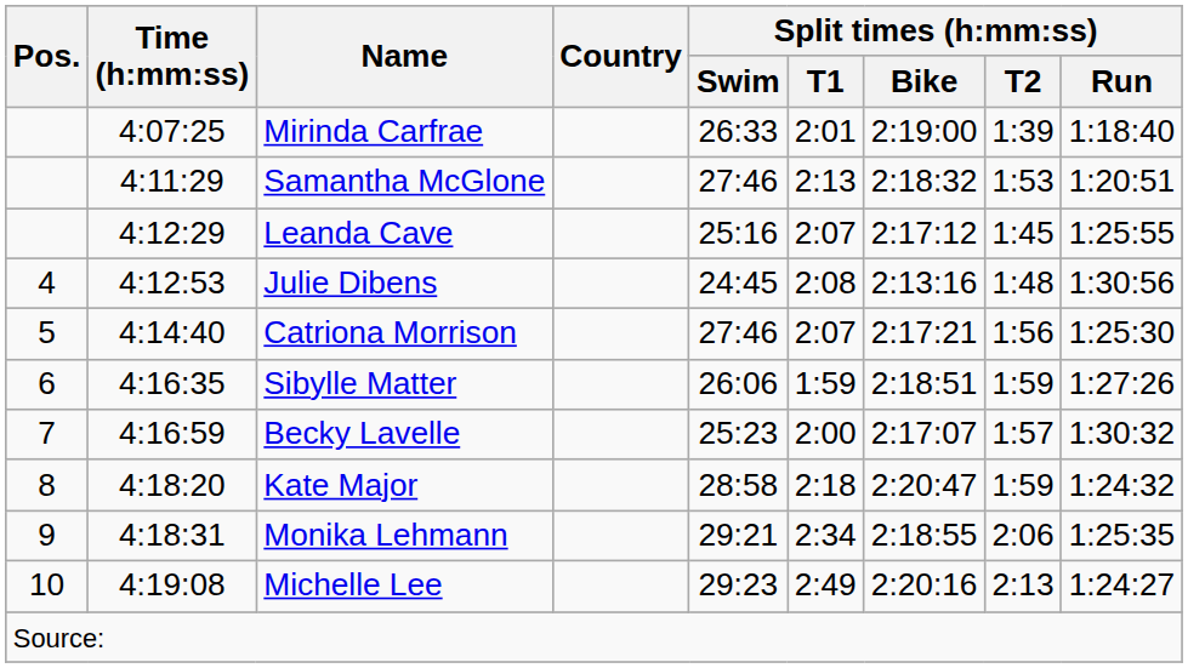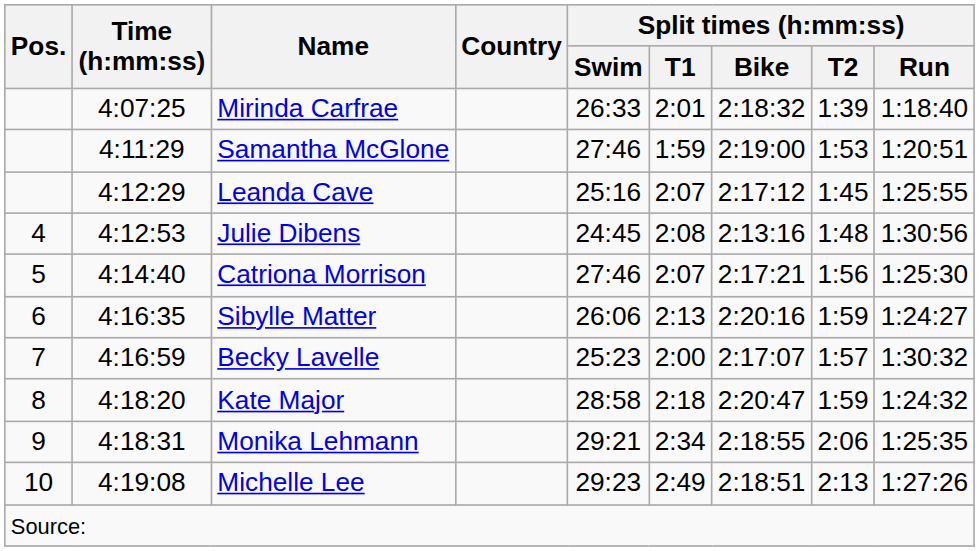Mirinda Carfrae | Split times (h:mm:ss) / Bike: 2:19:00 -> 2:18:32
Samantha McGlone | Split times (h:mm:ss) / T1: 2:13 -> 1:59
Samantha McGlone | Split times (h:mm:ss) / Bike: 2:18:32 -> 2:19:00
Sibylle Matter | Split times (h:mm:ss) / T1: 1:59 -> 2:13
Sibylle Matter | Split times (h:mm:ss) / Bike: 2:18:51 -> 2:20:16
Sibylle Matter | Split times (h:mm:ss) / Run: 1:27:26 -> 1:24:27
Michelle Lee | Split times (h:mm:ss) / Bike: 2:20:16 -> 2:18:51
Michelle Lee | Split times (h:mm:ss) / Run: 1:24:27 -> 1:27:26
